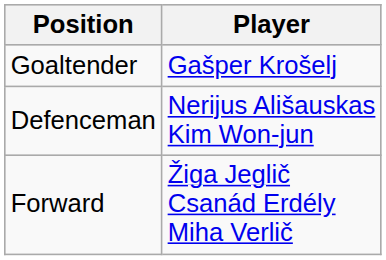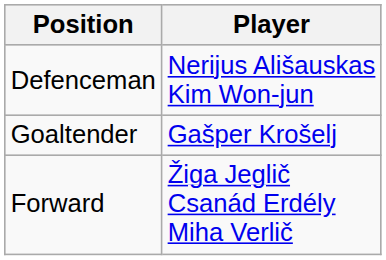rows swapped: Goaltender <-> Defenceman
